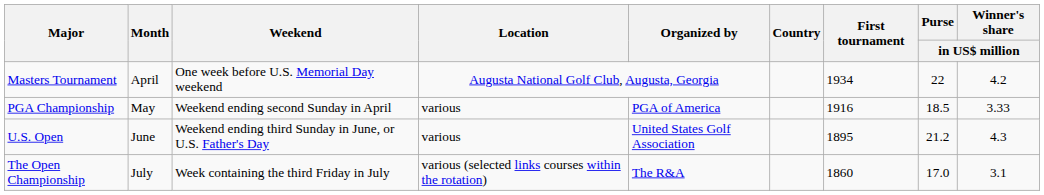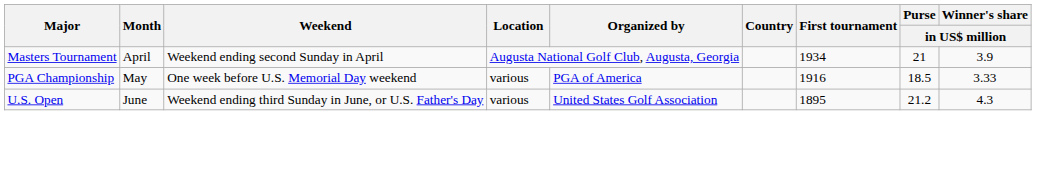Masters Tournament | Weekend: One week before U.S. Memorial Day weekend -> Weekend ending second Sunday in April
Masters Tournament | Purse / in US$ million: 22 -> 21
Masters Tournament | Winner's share / in US$ million: 4.2 -> 3.9
PGA Championship | Weekend: Weekend ending second Sunday in April -> One week before U.S. Memorial Day weekend
- row: The Open Championship | July | Week containing the third Friday in July | various (selected links courses within the rotation) | The R&A | 1860 | 17.0 | 3.1
